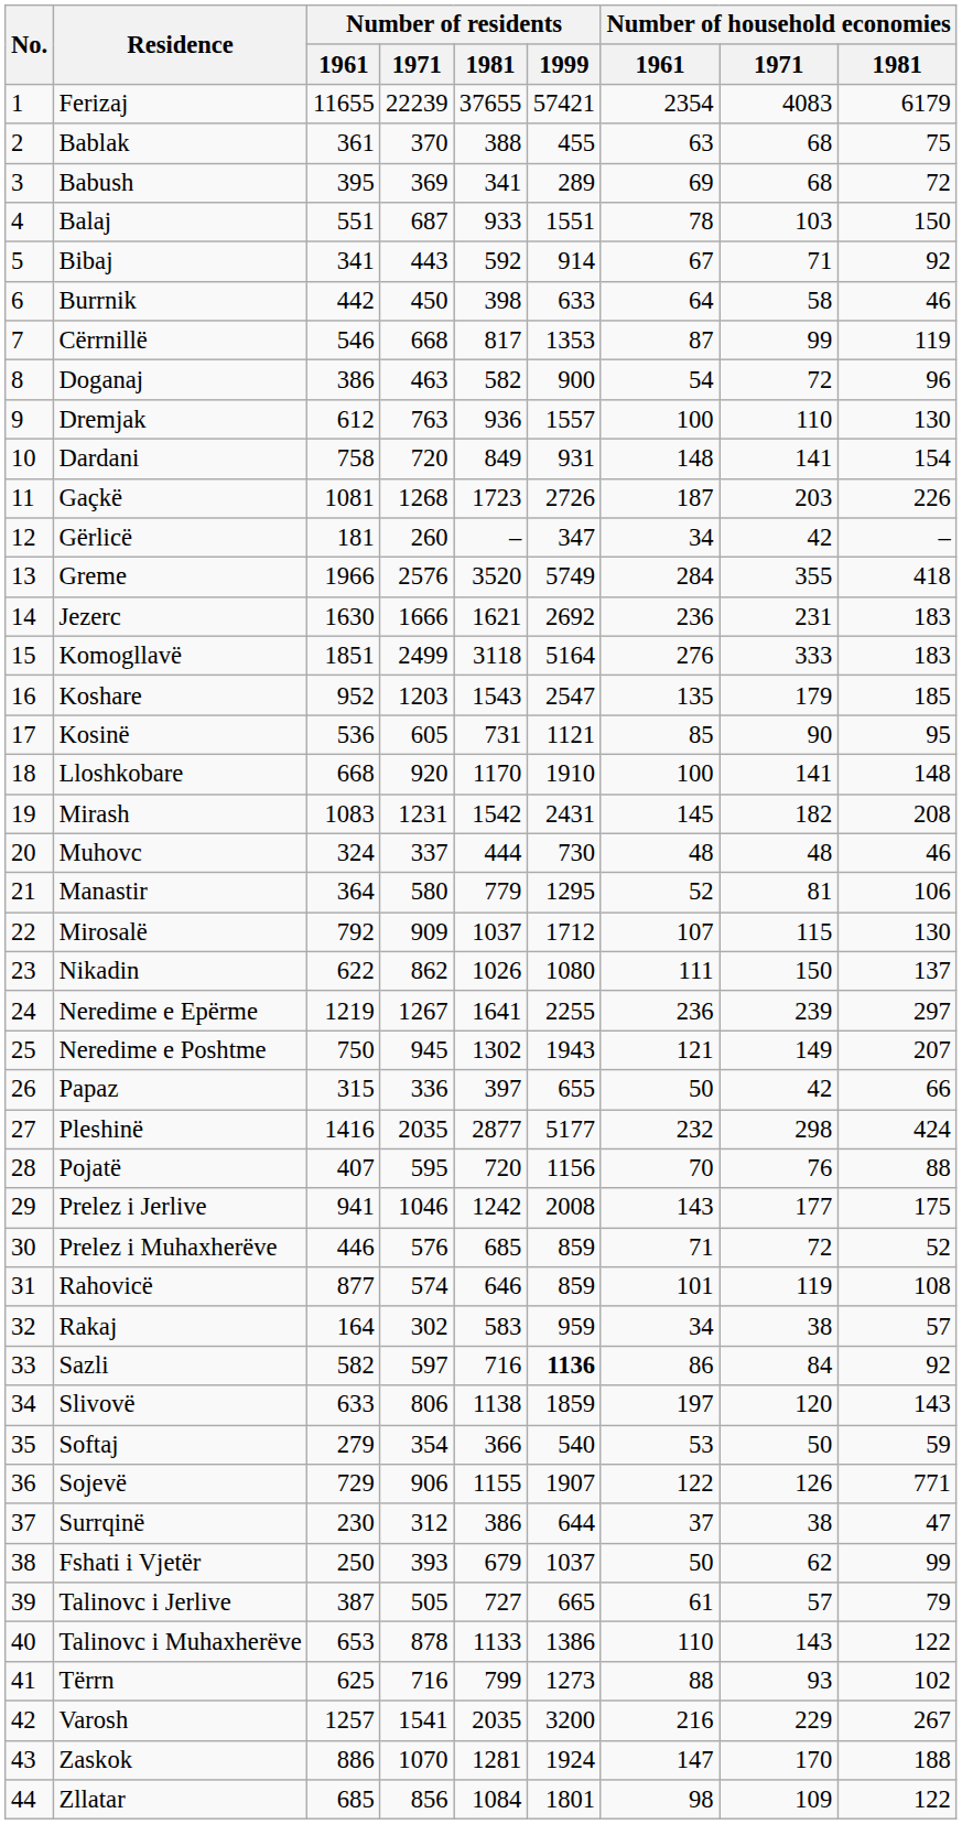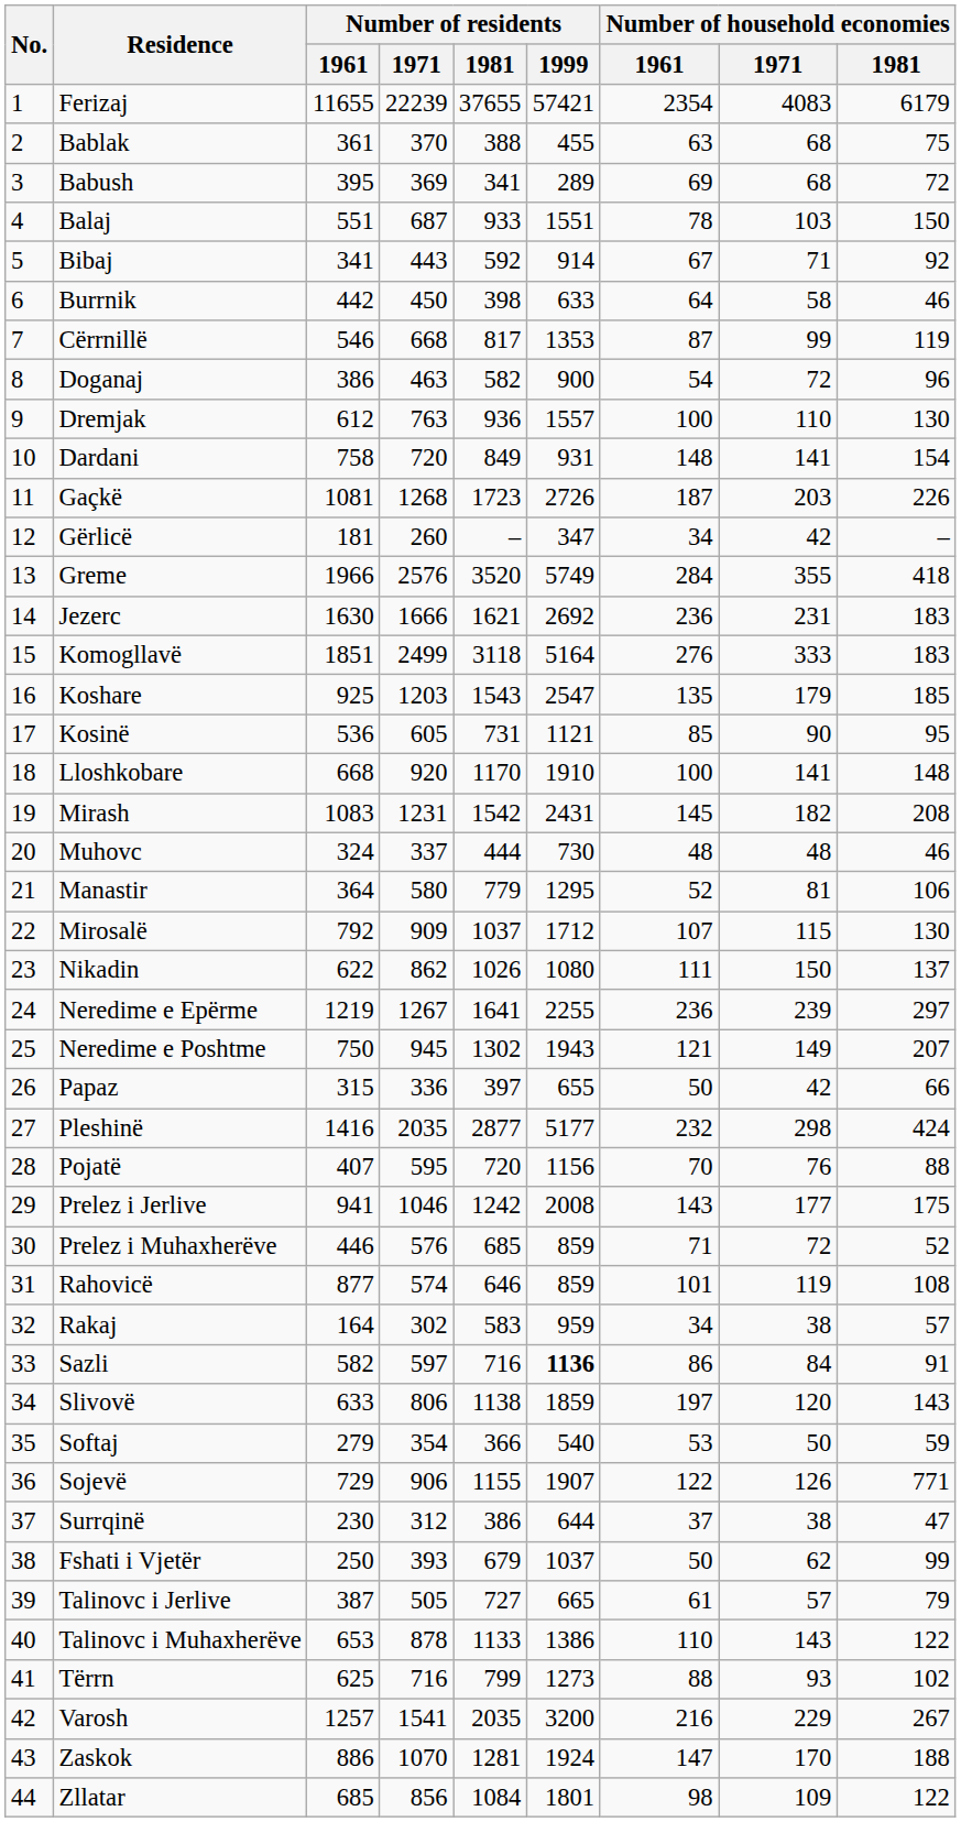Koshare | Number of residents / 1961: 952 -> 925
Sazli | Number of household economies / 1981: 92 -> 91
